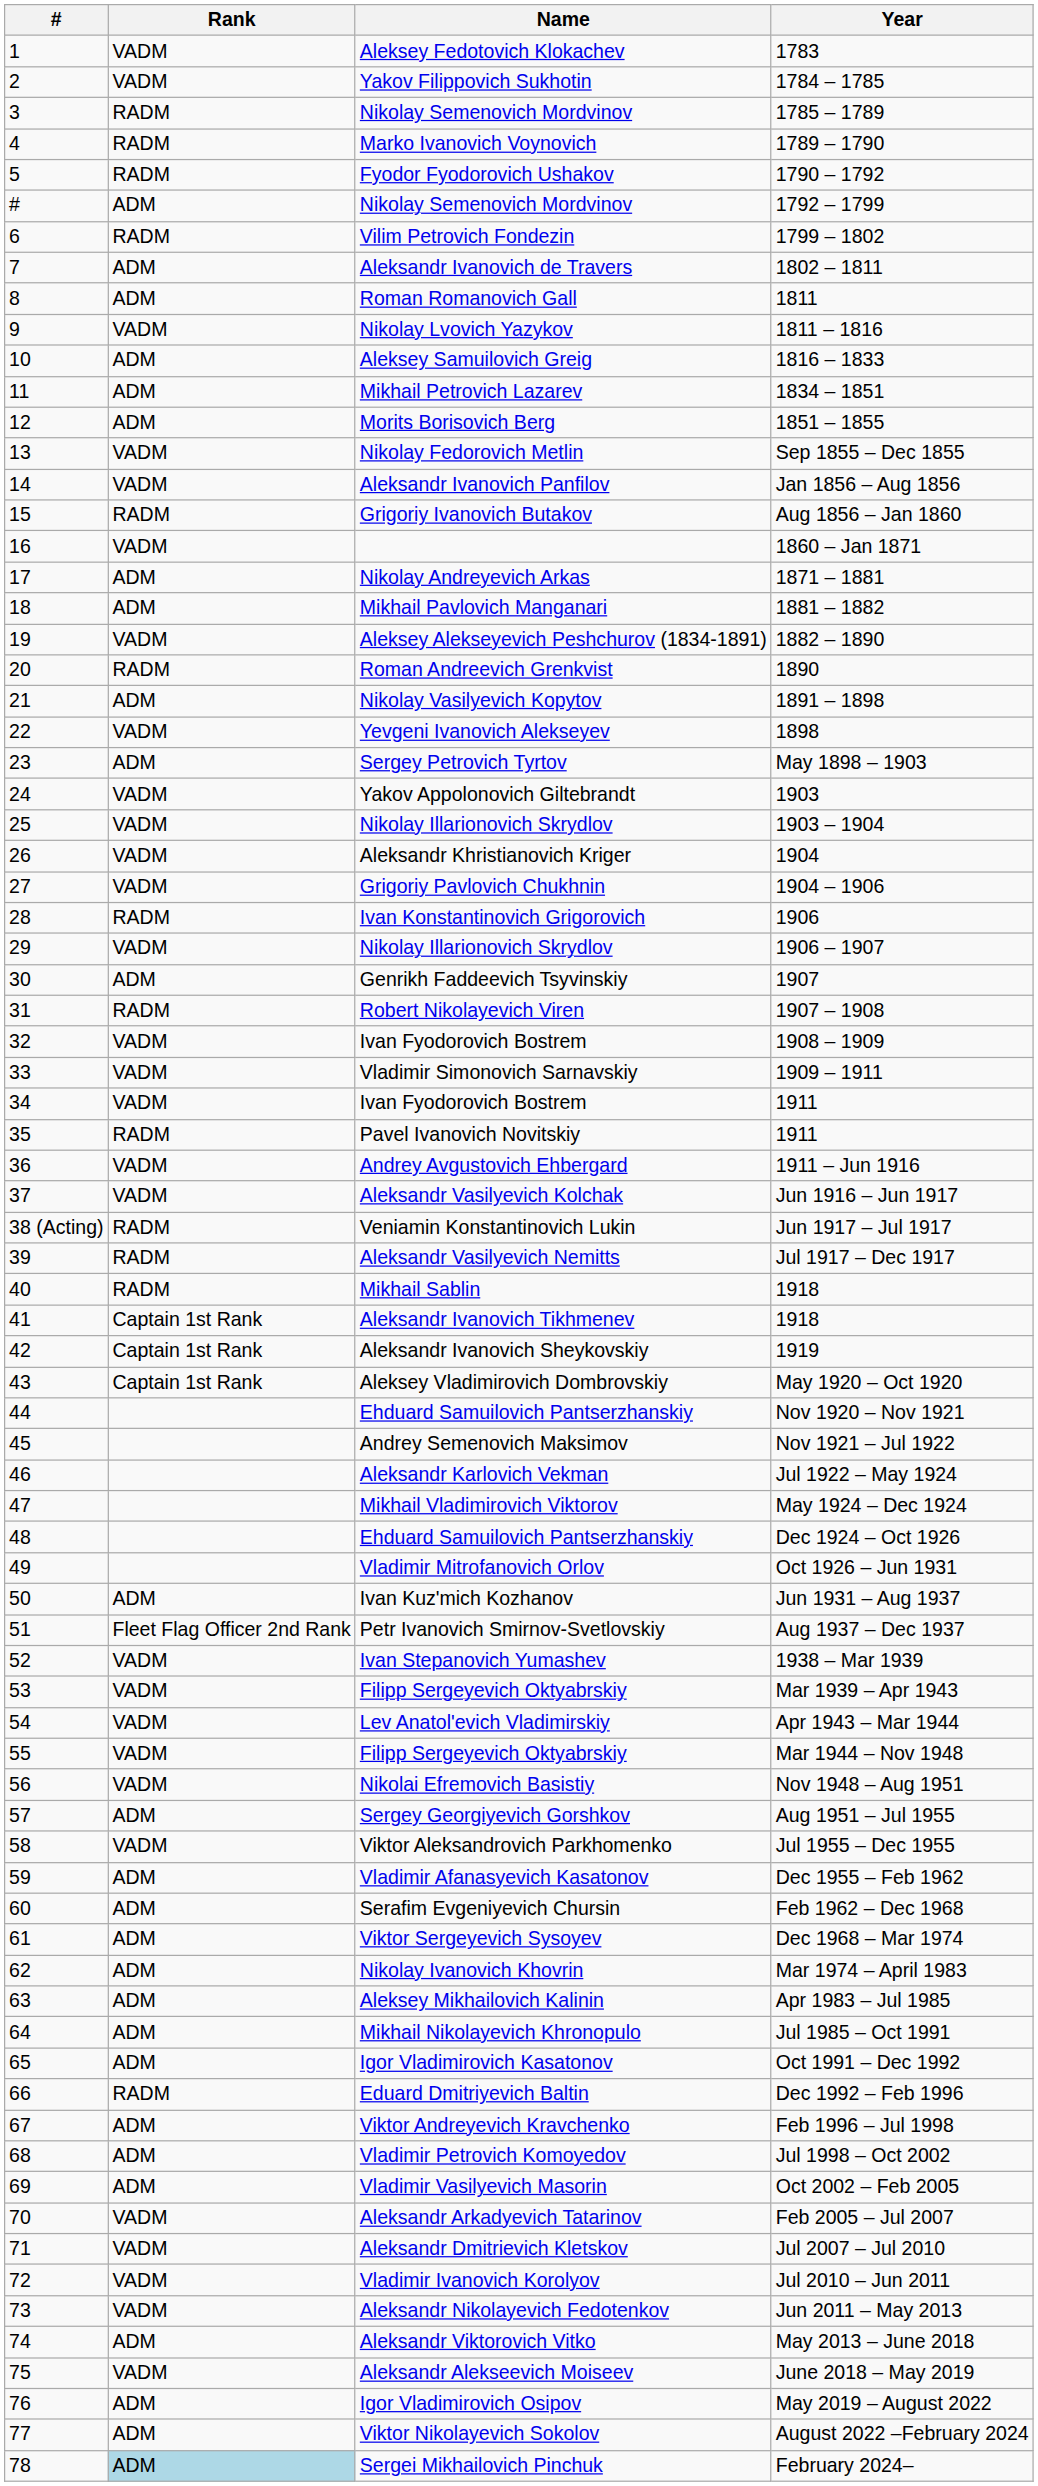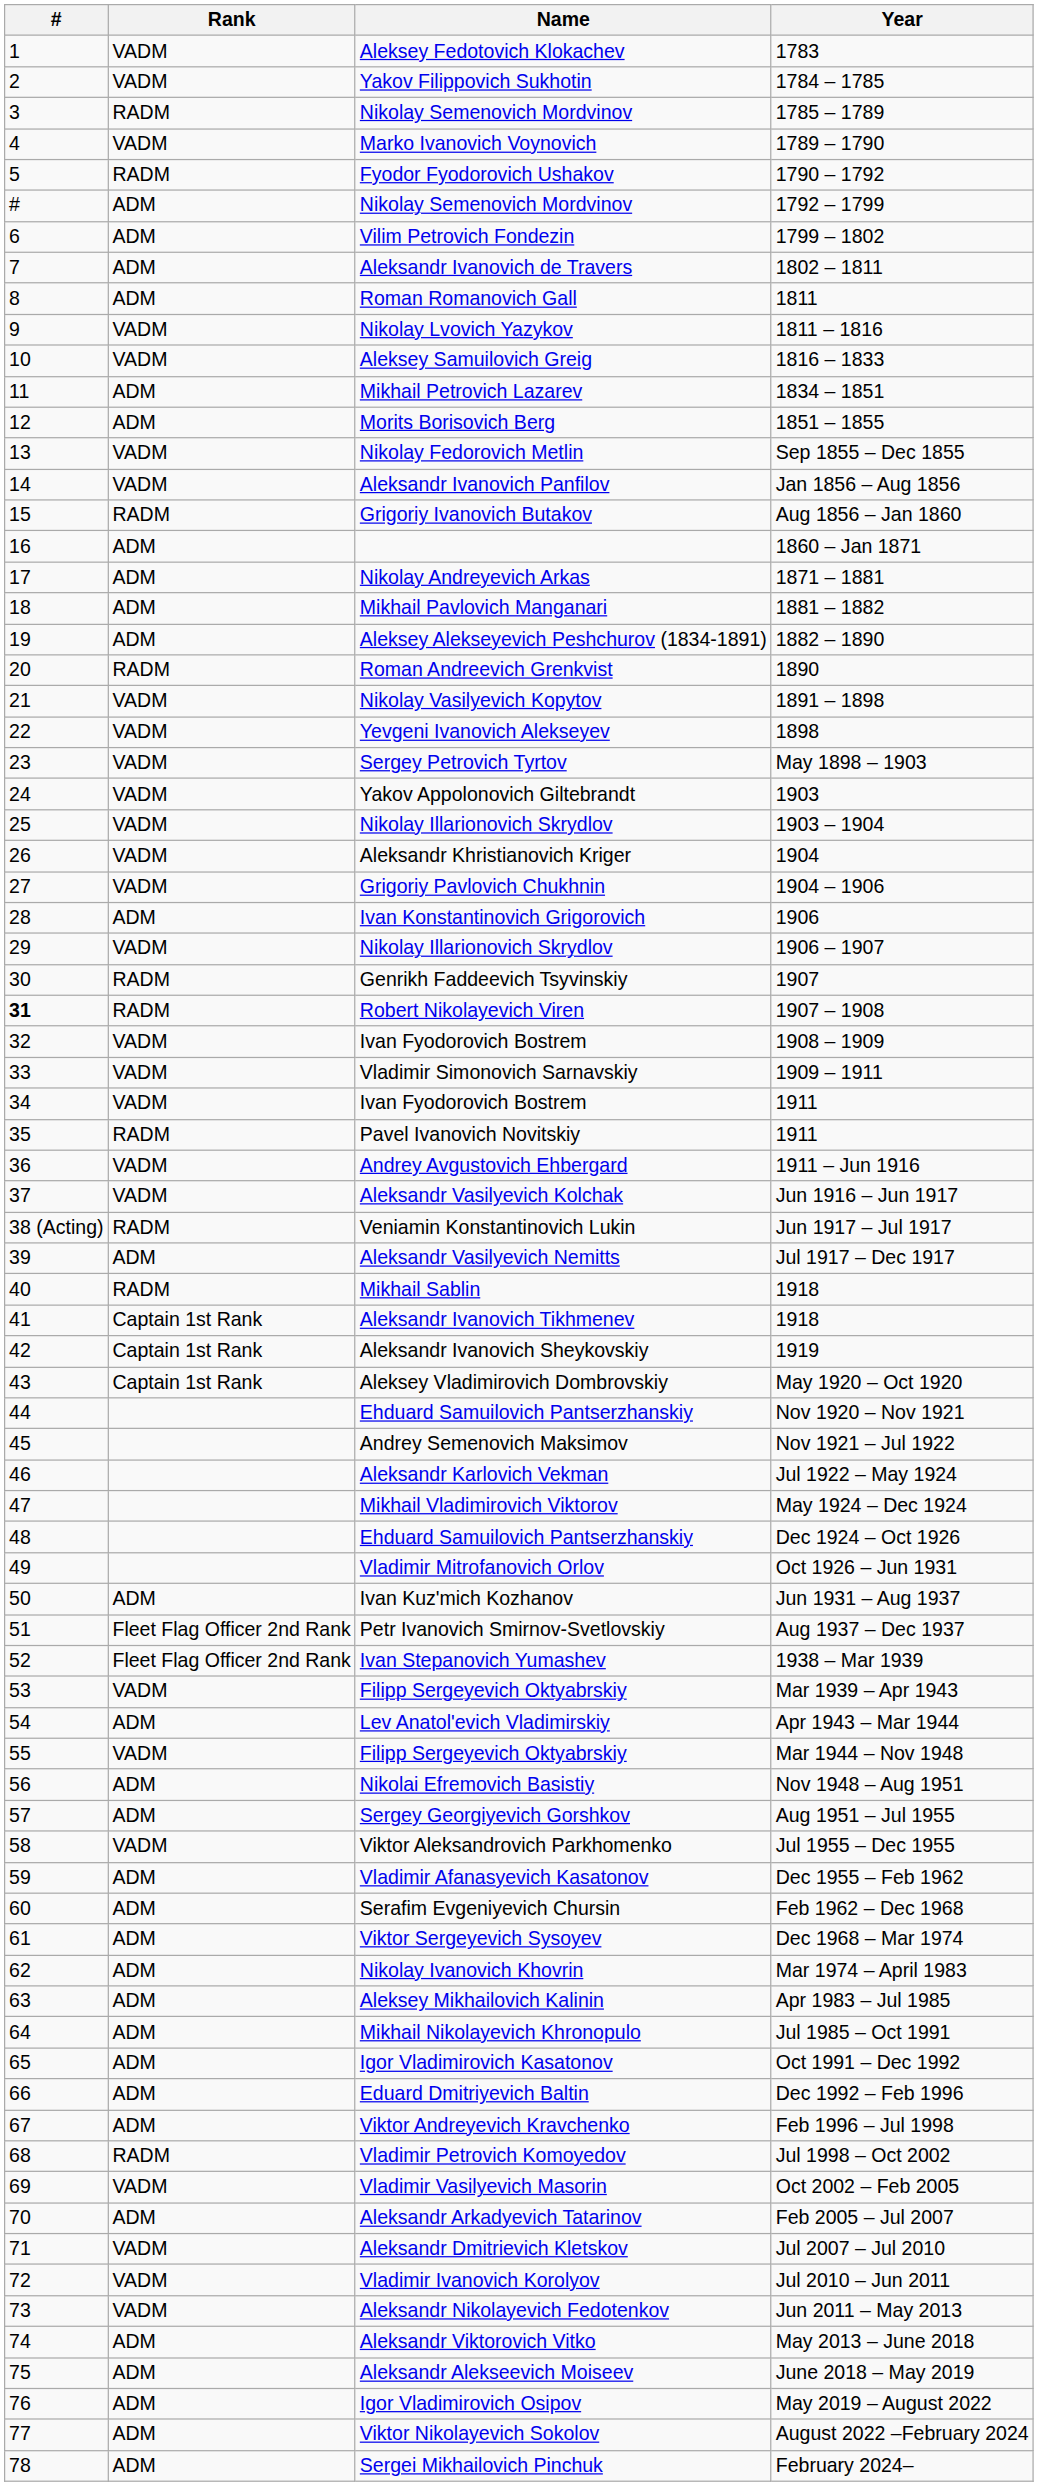1789 – 1790 | Rank: RADM -> VADM
1799 – 1802 | Rank: RADM -> ADM
1816 – 1833 | Rank: ADM -> VADM
1860 – Jan 1871 | Rank: VADM -> ADM
1882 – 1890 | Rank: VADM -> ADM
1891 – 1898 | Rank: ADM -> VADM
May 1898 – 1903 | Rank: ADM -> VADM
1906 | Rank: RADM -> ADM
1907 | Rank: ADM -> RADM
1907 – 1908 | #: normal -> bold
Jul 1917 – Dec 1917 | Rank: RADM -> ADM
1938 – Mar 1939 | Rank: VADM -> Fleet Flag Officer 2nd Rank
Apr 1943 – Mar 1944 | Rank: VADM -> ADM
Nov 1948 – Aug 1951 | Rank: VADM -> ADM
Dec 1992 – Feb 1996 | Rank: RADM -> ADM
Jul 1998 – Oct 2002 | Rank: ADM -> RADM
Oct 2002 – Feb 2005 | Rank: ADM -> VADM
Feb 2005 – Jul 2007 | Rank: VADM -> ADM
June 2018 – May 2019 | Rank: VADM -> ADM
February 2024– | Rank: lightblue background -> no background
